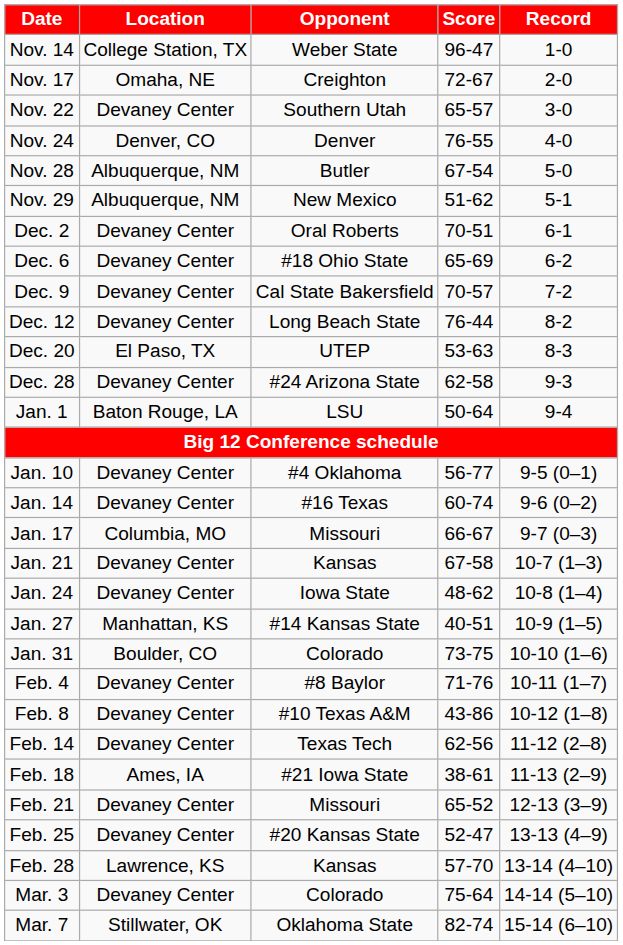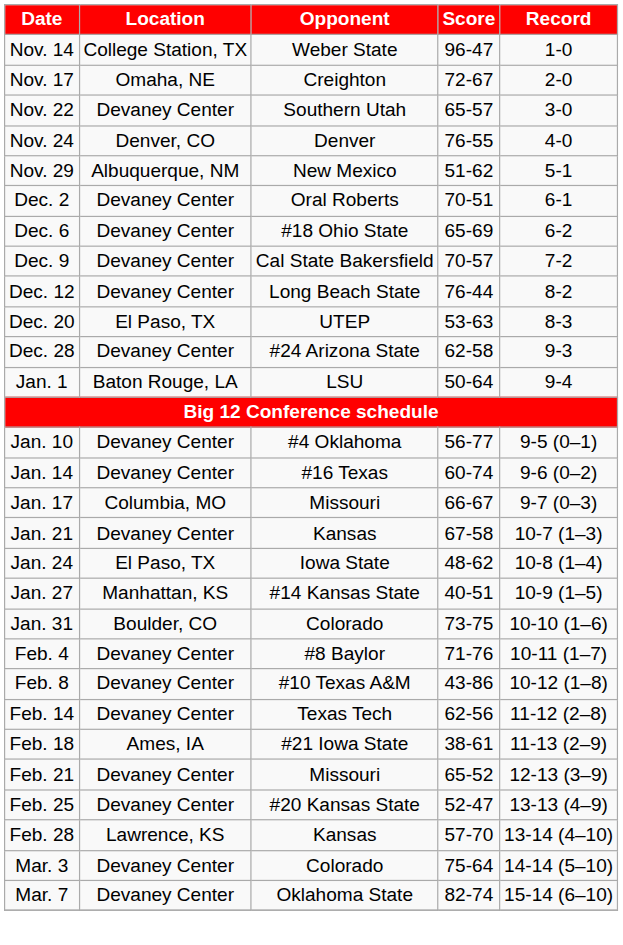- row: Nov. 28 | Albuquerque, NM | Butler | 67-54 | 5-0
Jan. 24 | Location: Devaney Center -> El Paso, TX
Mar. 7 | Location: Stillwater, OK -> Devaney Center
